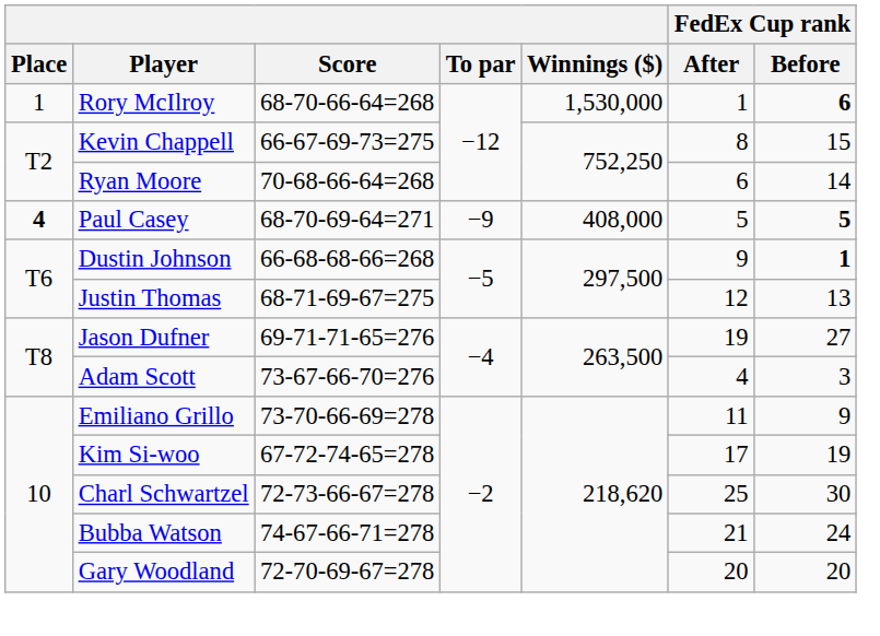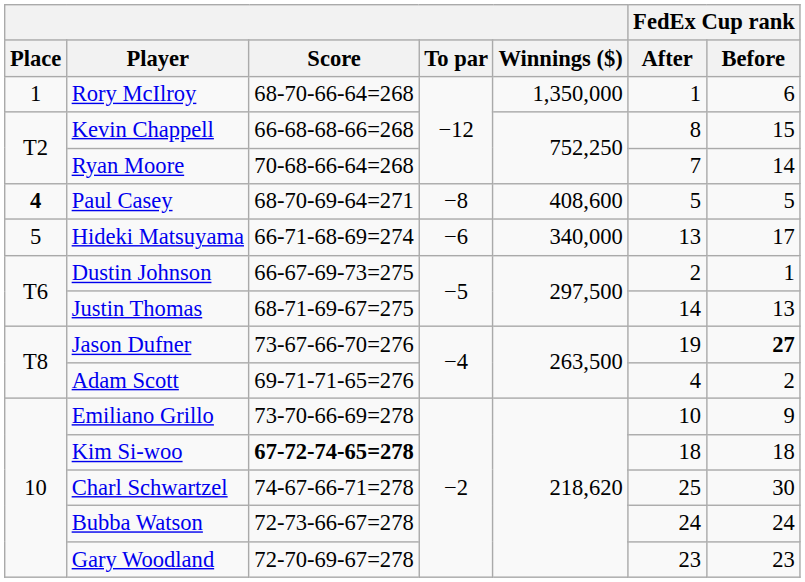Rory McIlroy | Winnings ($): 1,530,000 -> 1,350,000
Rory McIlroy | FedEx Cup rank / Before: bold -> normal
Kevin Chappell | Score: 66-67-69-73=275 -> 66-68-68-66=268
Ryan Moore | FedEx Cup rank / After: 6 -> 7
Paul Casey | To par: −9 -> −8
Paul Casey | Winnings ($): 408,000 -> 408,600
Paul Casey | FedEx Cup rank / Before: bold -> normal
+ row: 5 | Hideki Matsuyama | 66-71-68-69=274 | −6 | 340,000 | 13 | 17
Dustin Johnson | Score: 66-68-68-66=268 -> 66-67-69-73=275
Dustin Johnson | FedEx Cup rank / After: 9 -> 2
Dustin Johnson | FedEx Cup rank / Before: bold -> normal
Justin Thomas | FedEx Cup rank / After: 12 -> 14
Jason Dufner | Score: 69-71-71-65=276 -> 73-67-66-70=276
Jason Dufner | FedEx Cup rank / Before: normal -> bold
Adam Scott | Score: 73-67-66-70=276 -> 69-71-71-65=276
Adam Scott | FedEx Cup rank / Before: 3 -> 2
Emiliano Grillo | FedEx Cup rank / After: 11 -> 10
Kim Si-woo | Score: normal -> bold
Kim Si-woo | FedEx Cup rank / After: 17 -> 18
Kim Si-woo | FedEx Cup rank / Before: 19 -> 18
Charl Schwartzel | Score: 72-73-66-67=278 -> 74-67-66-71=278
Bubba Watson | Score: 74-67-66-71=278 -> 72-73-66-67=278
Bubba Watson | FedEx Cup rank / After: 21 -> 24
Gary Woodland | FedEx Cup rank / After: 20 -> 23
Gary Woodland | FedEx Cup rank / Before: 20 -> 23
